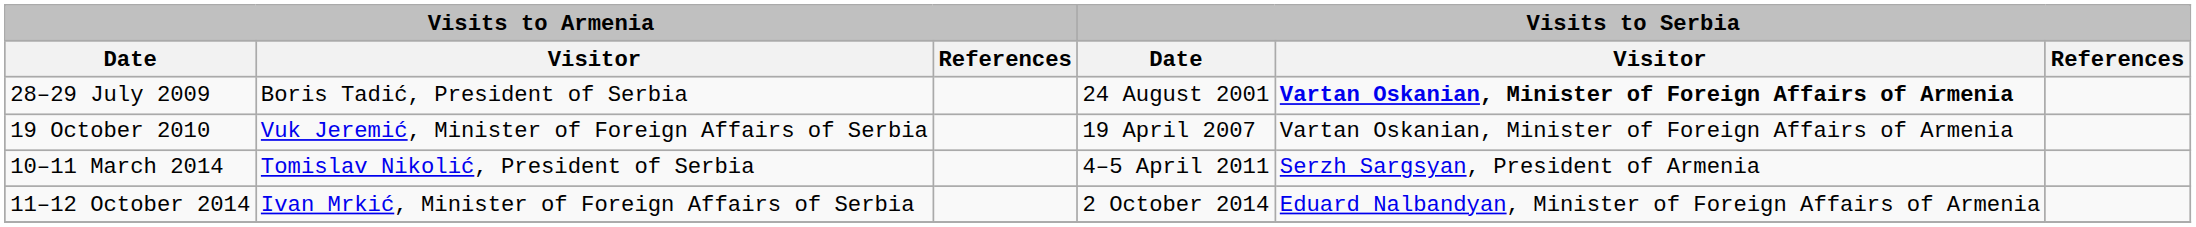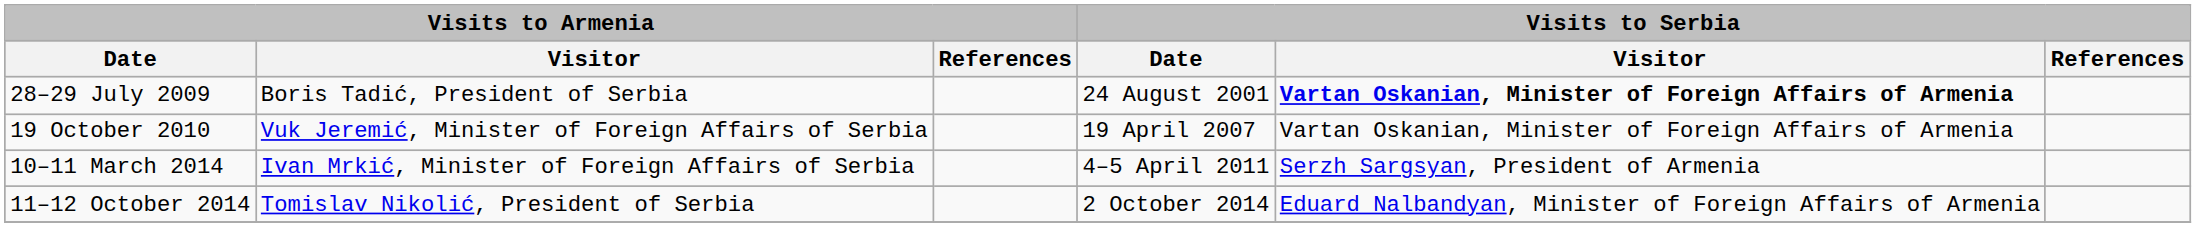10–11 March 2014 | Visits to Armenia / Visitor: Tomislav Nikolić, President of Serbia -> Ivan Mrkić, Minister of Foreign Affairs of Serbia
11–12 October 2014 | Visits to Armenia / Visitor: Ivan Mrkić, Minister of Foreign Affairs of Serbia -> Tomislav Nikolić, President of Serbia
